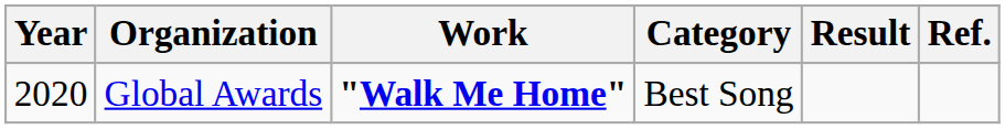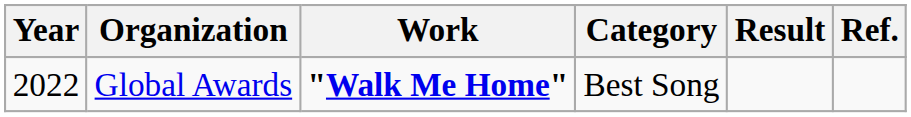Global Awards | Year: 2020 -> 2022
